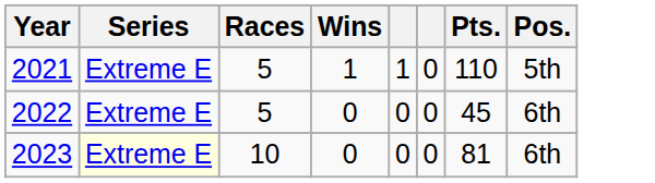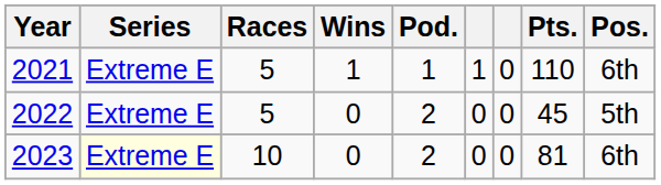+ column: Pod. | 1 | 2 | 2
2021 | Pos.: 5th -> 6th
2022 | Pos.: 6th -> 5th
